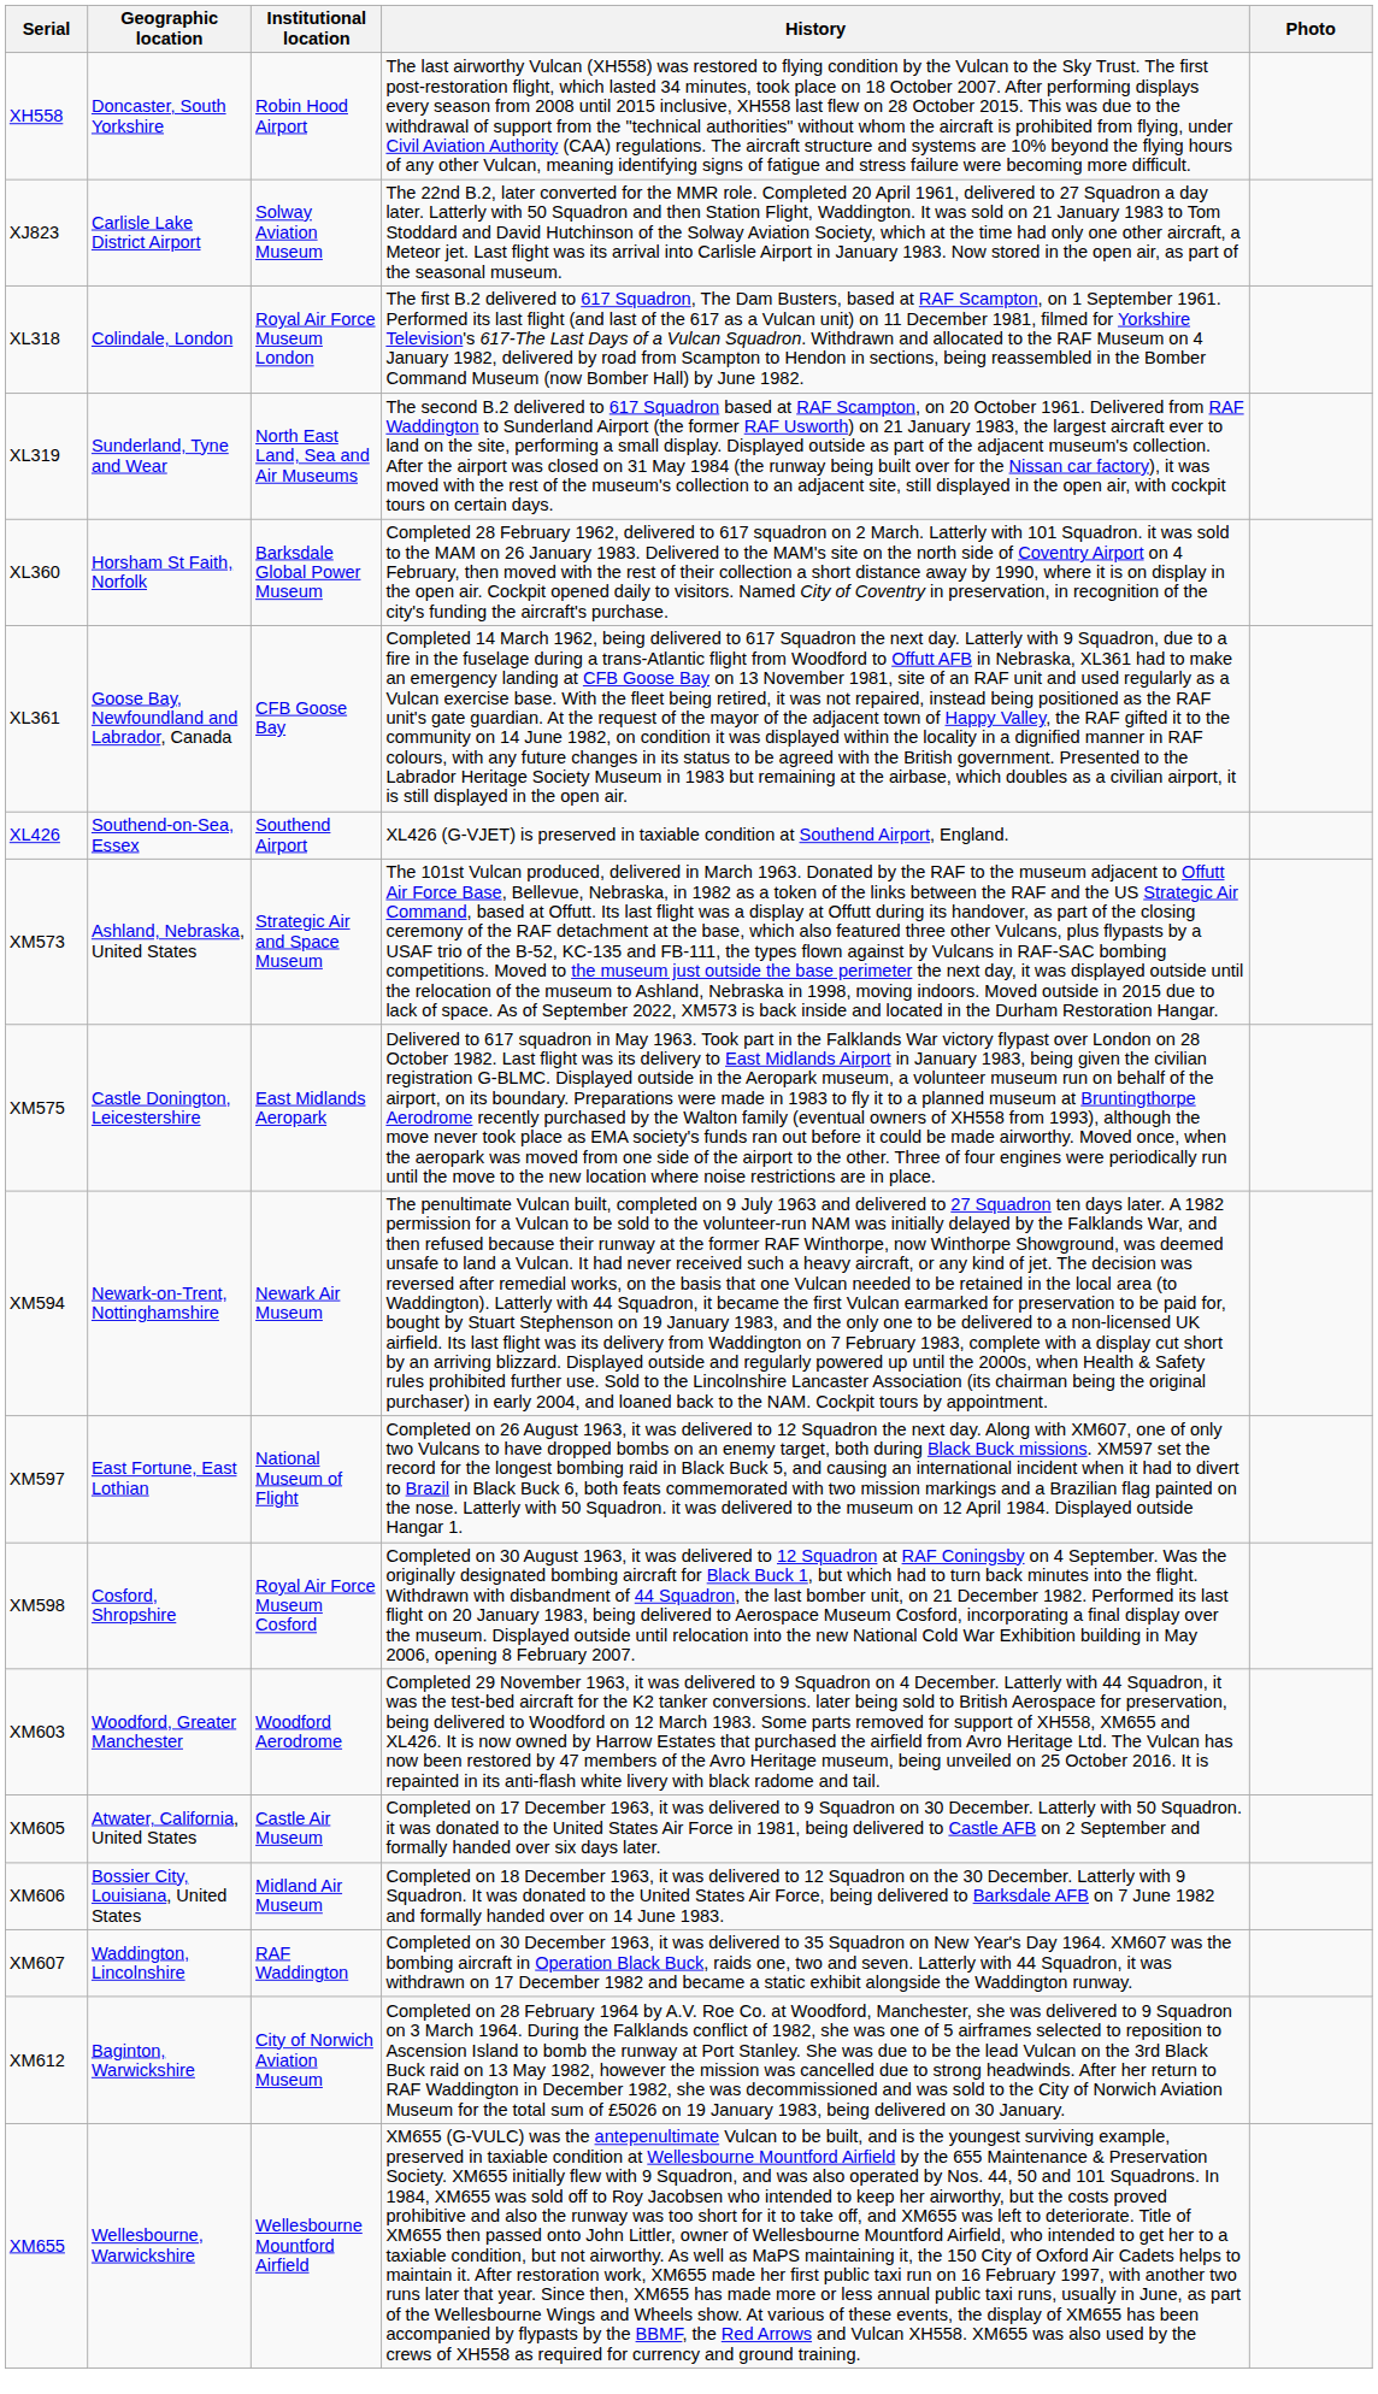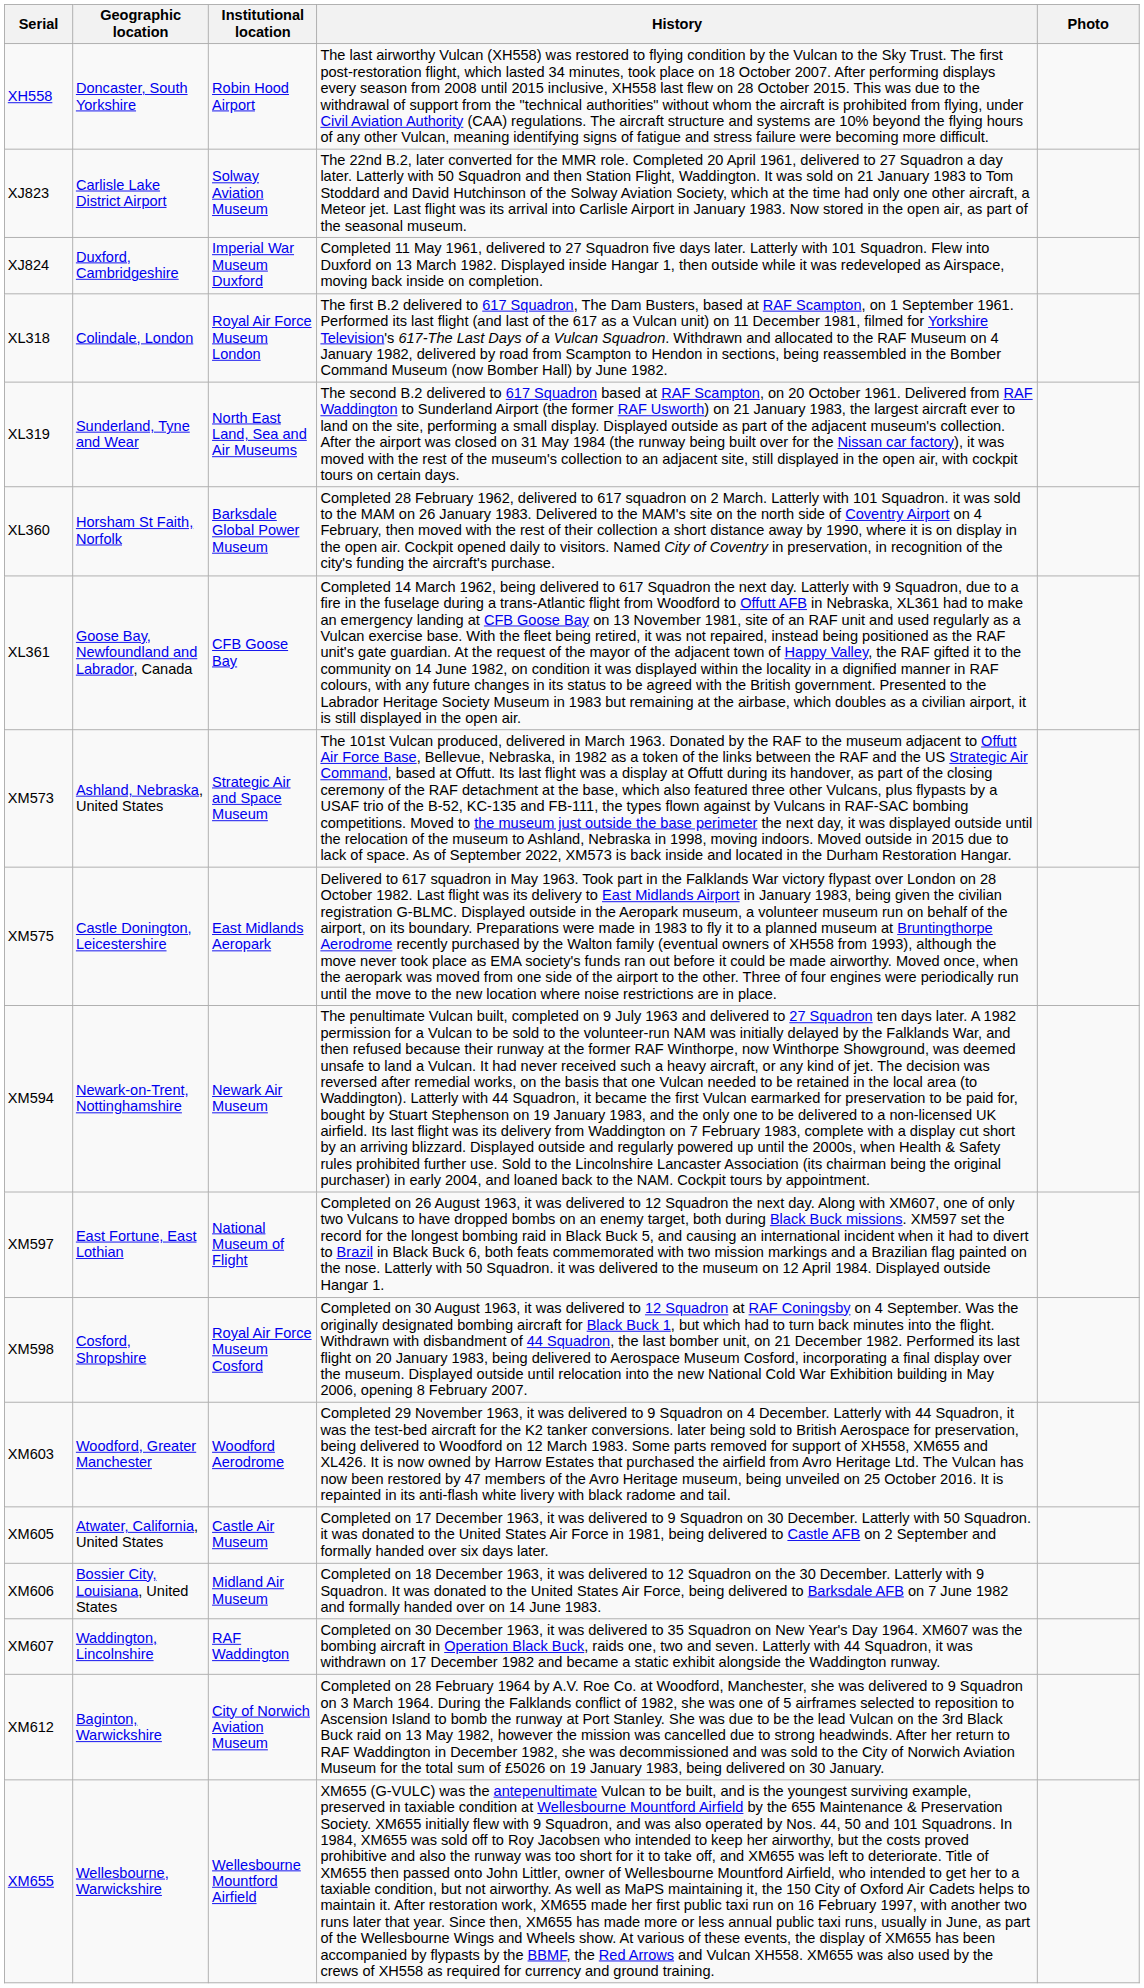+ row: XJ824 | Duxford, Cambridgeshire | Imperial War Museum Duxford | Completed 11 May 1961, delivered to 27 Squadron five days later. Latterly with 101 Squadron. Flew into Duxford on 13 March 1982. Displayed inside Hangar 1, then outside while it was redeveloped as Airspace, moving back inside on completion.
- row: XL426 | Southend-on-Sea, Essex | Southend Airport | XL426 (G-VJET) is preserved in taxiable condition at Southend Airport, England.
